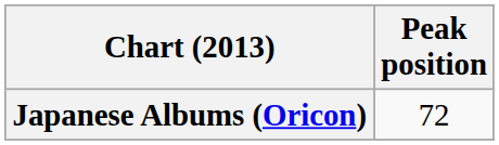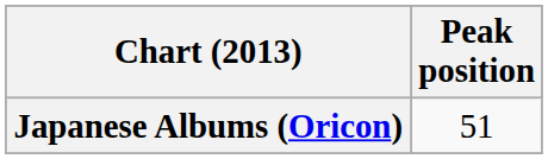Japanese Albums (Oricon) | Peak position: 72 -> 51
